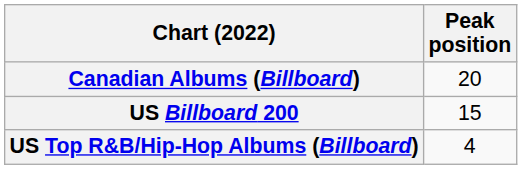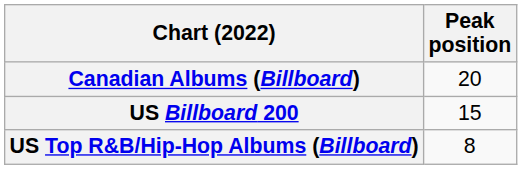US Top R&B/Hip-Hop Albums (Billboard) | Peak position: 4 -> 8
